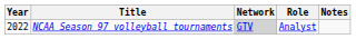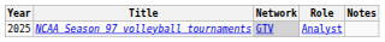NCAA Season 97 volleyball tournaments | Year: 2022 -> 2025
